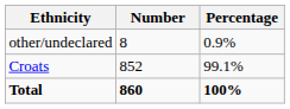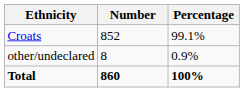rows swapped: Croats <-> other/undeclared
